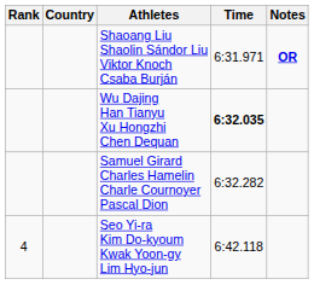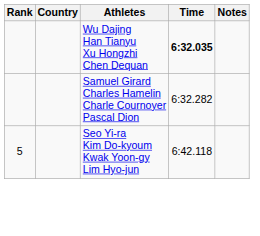- row: Shaoang Liu Shaolin Sándor Liu Viktor Knoch Csaba Burján | 6:31.971 | OR
Seo Yi-ra Kim Do-kyoum Kwak Yoon-gy Lim Hyo-jun | Rank: 4 -> 5
